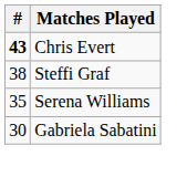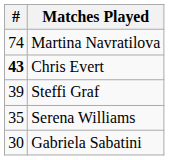+ row: 74 | Martina Navratilova
Steffi Graf | #: 38 -> 39
